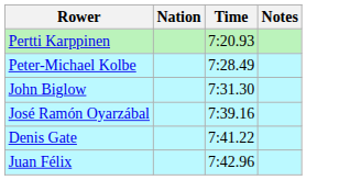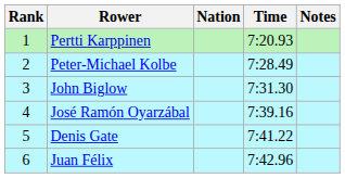+ column: Rank | 1 | 2 | 3 | 4 | 5 | 6
